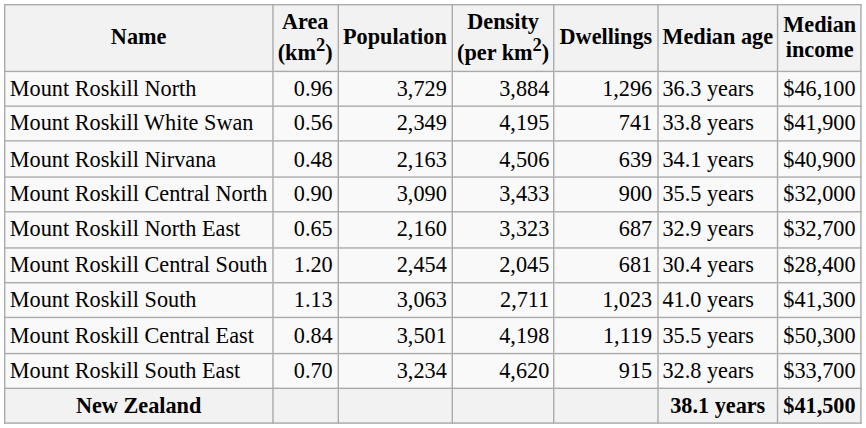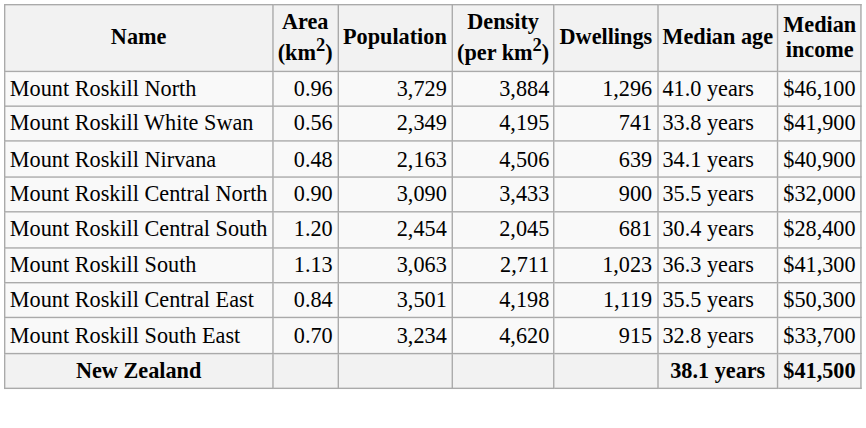Mount Roskill North | Median age: 36.3 years -> 41.0 years
- row: Mount Roskill North East | 0.65 | 2,160 | 3,323 | 687 | 32.9 years | $32,700
Mount Roskill South | Median age: 41.0 years -> 36.3 years
